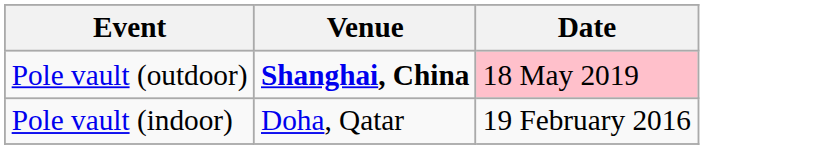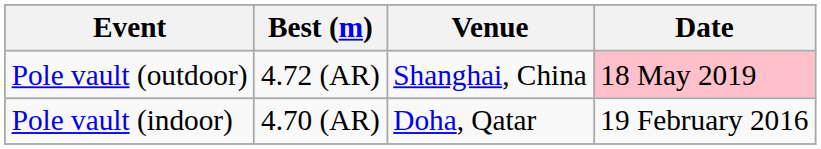+ column: Best (m) | 4.72 (AR) | 4.70 (AR)
Pole vault (outdoor) | Venue: bold -> normal
